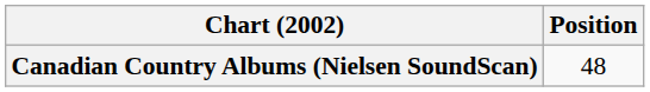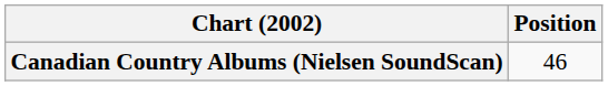Canadian Country Albums (Nielsen SoundScan) | Position: 48 -> 46
